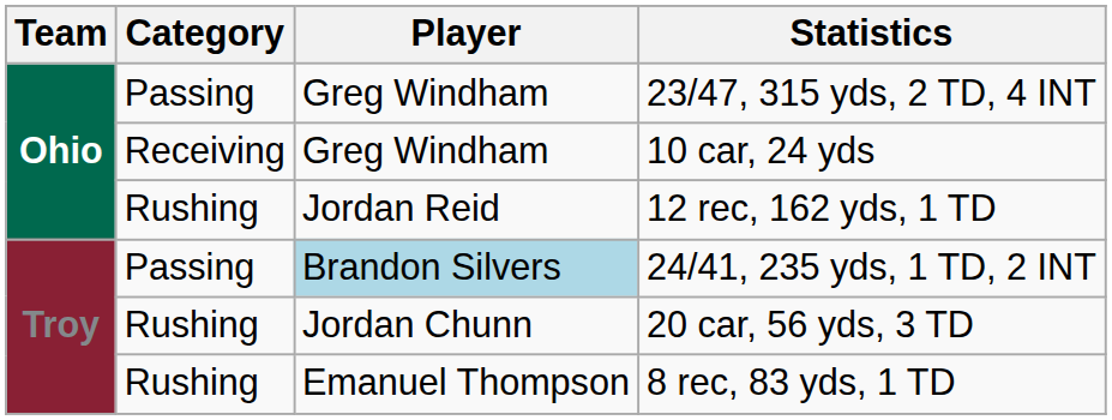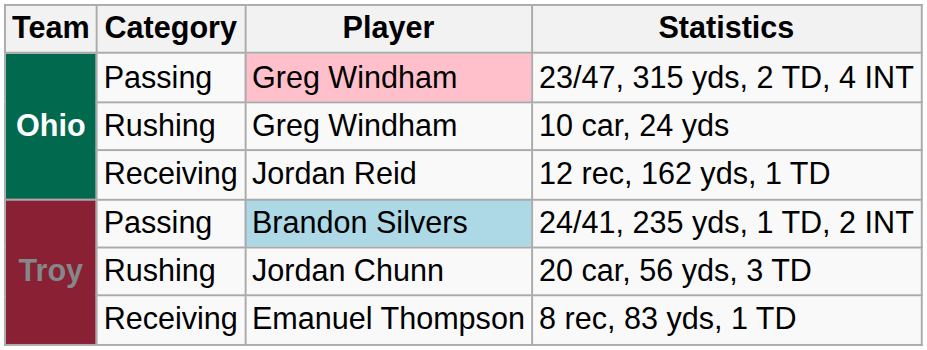23/47, 315 yds, 2 TD, 4 INT | Player: no background -> pink background
10 car, 24 yds | Category: Receiving -> Rushing
12 rec, 162 yds, 1 TD | Category: Rushing -> Receiving
8 rec, 83 yds, 1 TD | Category: Rushing -> Receiving
